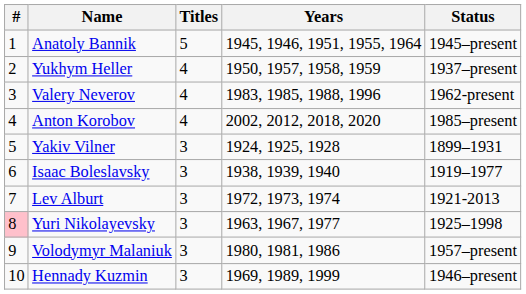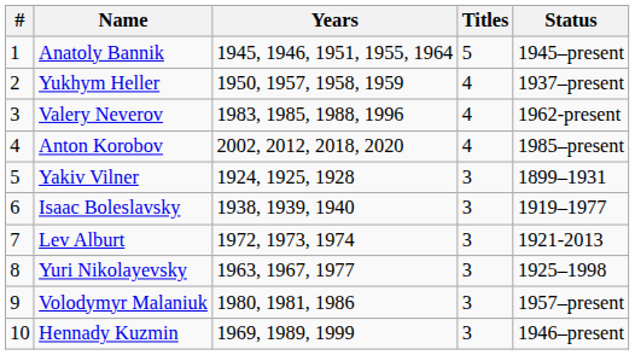columns swapped: Titles <-> Years
Yuri Nikolayevsky | #: pink background -> no background
